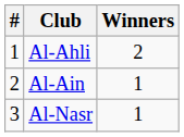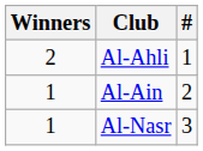columns swapped: # <-> Winners
